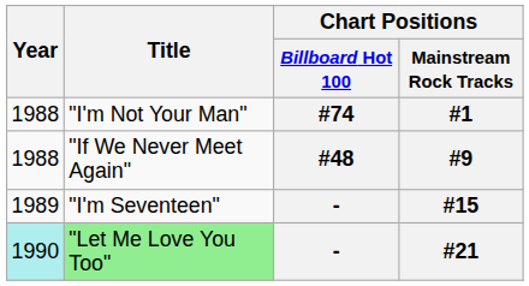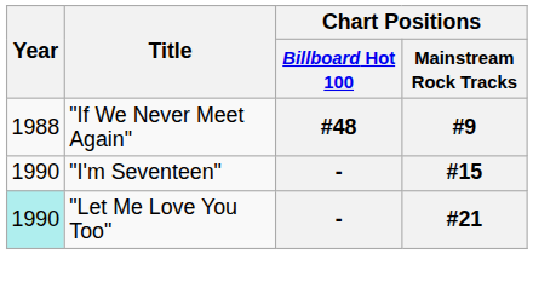- row: 1988 | "I'm Not Your Man" | #74 | #1
#15 | Year: 1989 -> 1990
#21 | Title: lightgreen background -> no background
